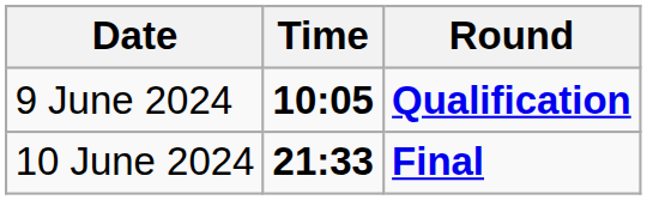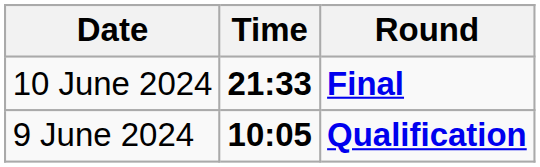rows swapped: 9 June 2024 <-> 10 June 2024
